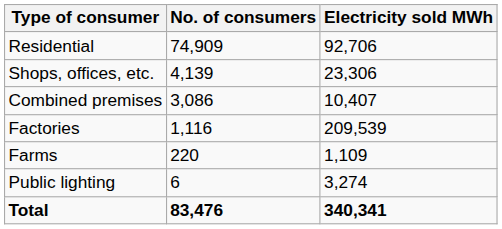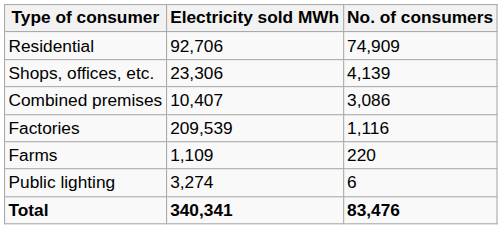columns swapped: No. of consumers <-> Electricity sold MWh
